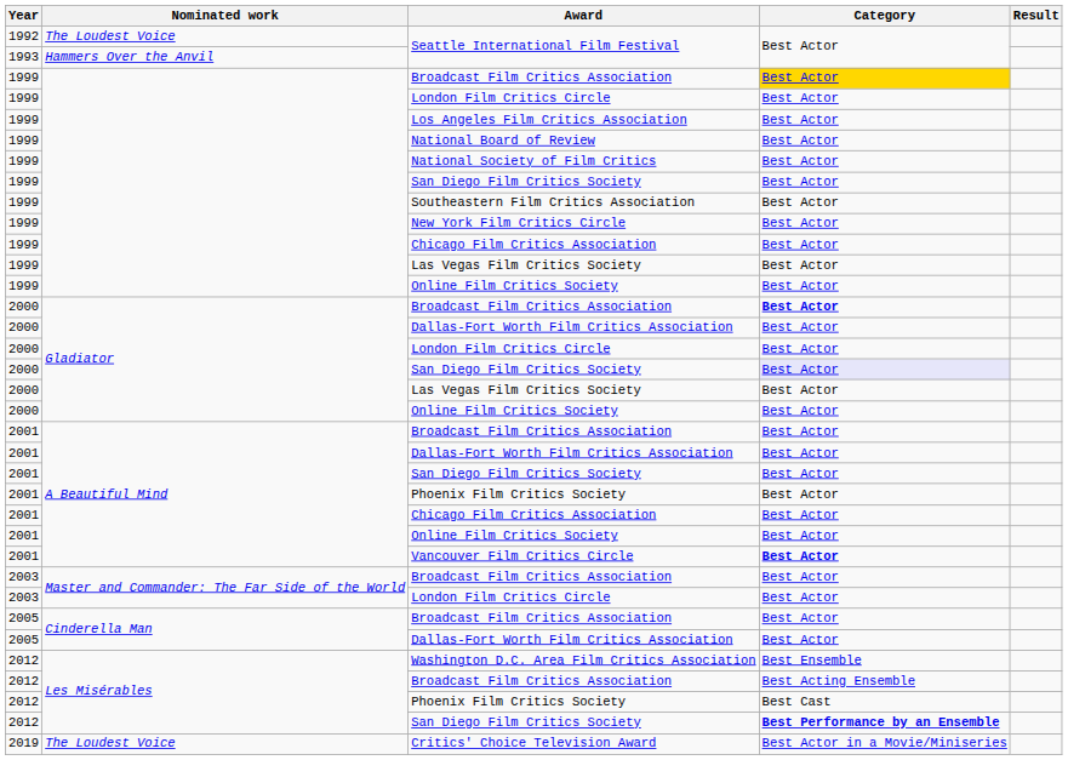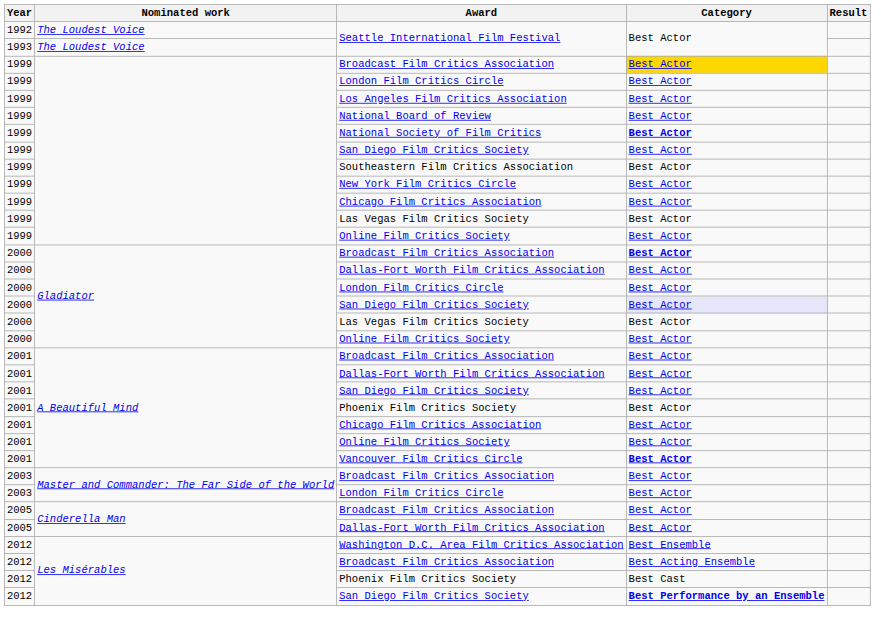1993 / Seattle International Film Festival | Nominated work: Hammers Over the Anvil -> The Loudest Voice
National Society of Film Critics | Category: normal -> bold
- row: 2019 | The Loudest Voice | Critics' Choice Television Award | Best Actor in a Movie/Miniseries
